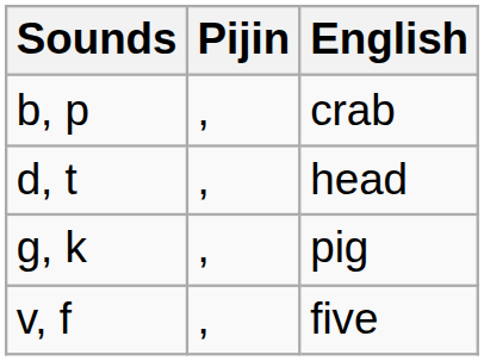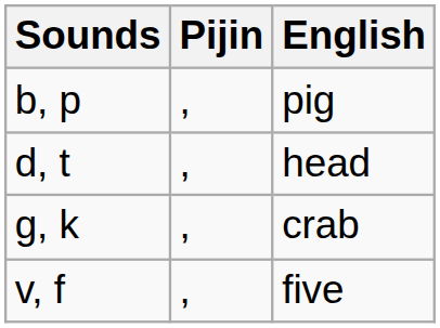b, p | English: crab -> pig
g, k | English: pig -> crab
